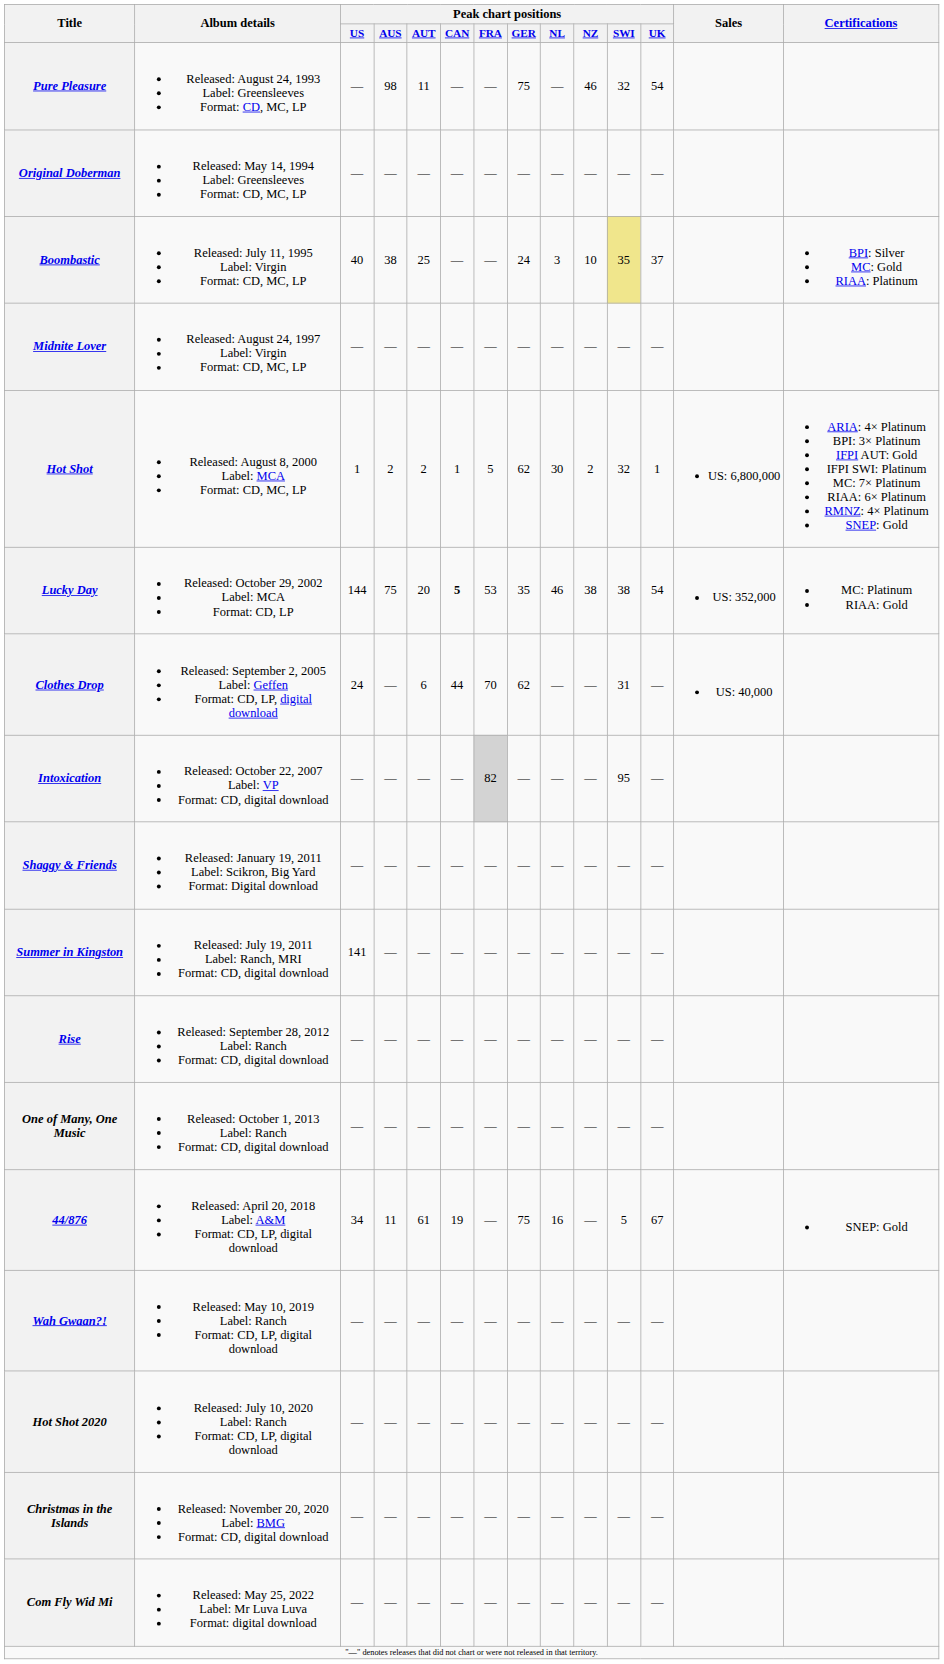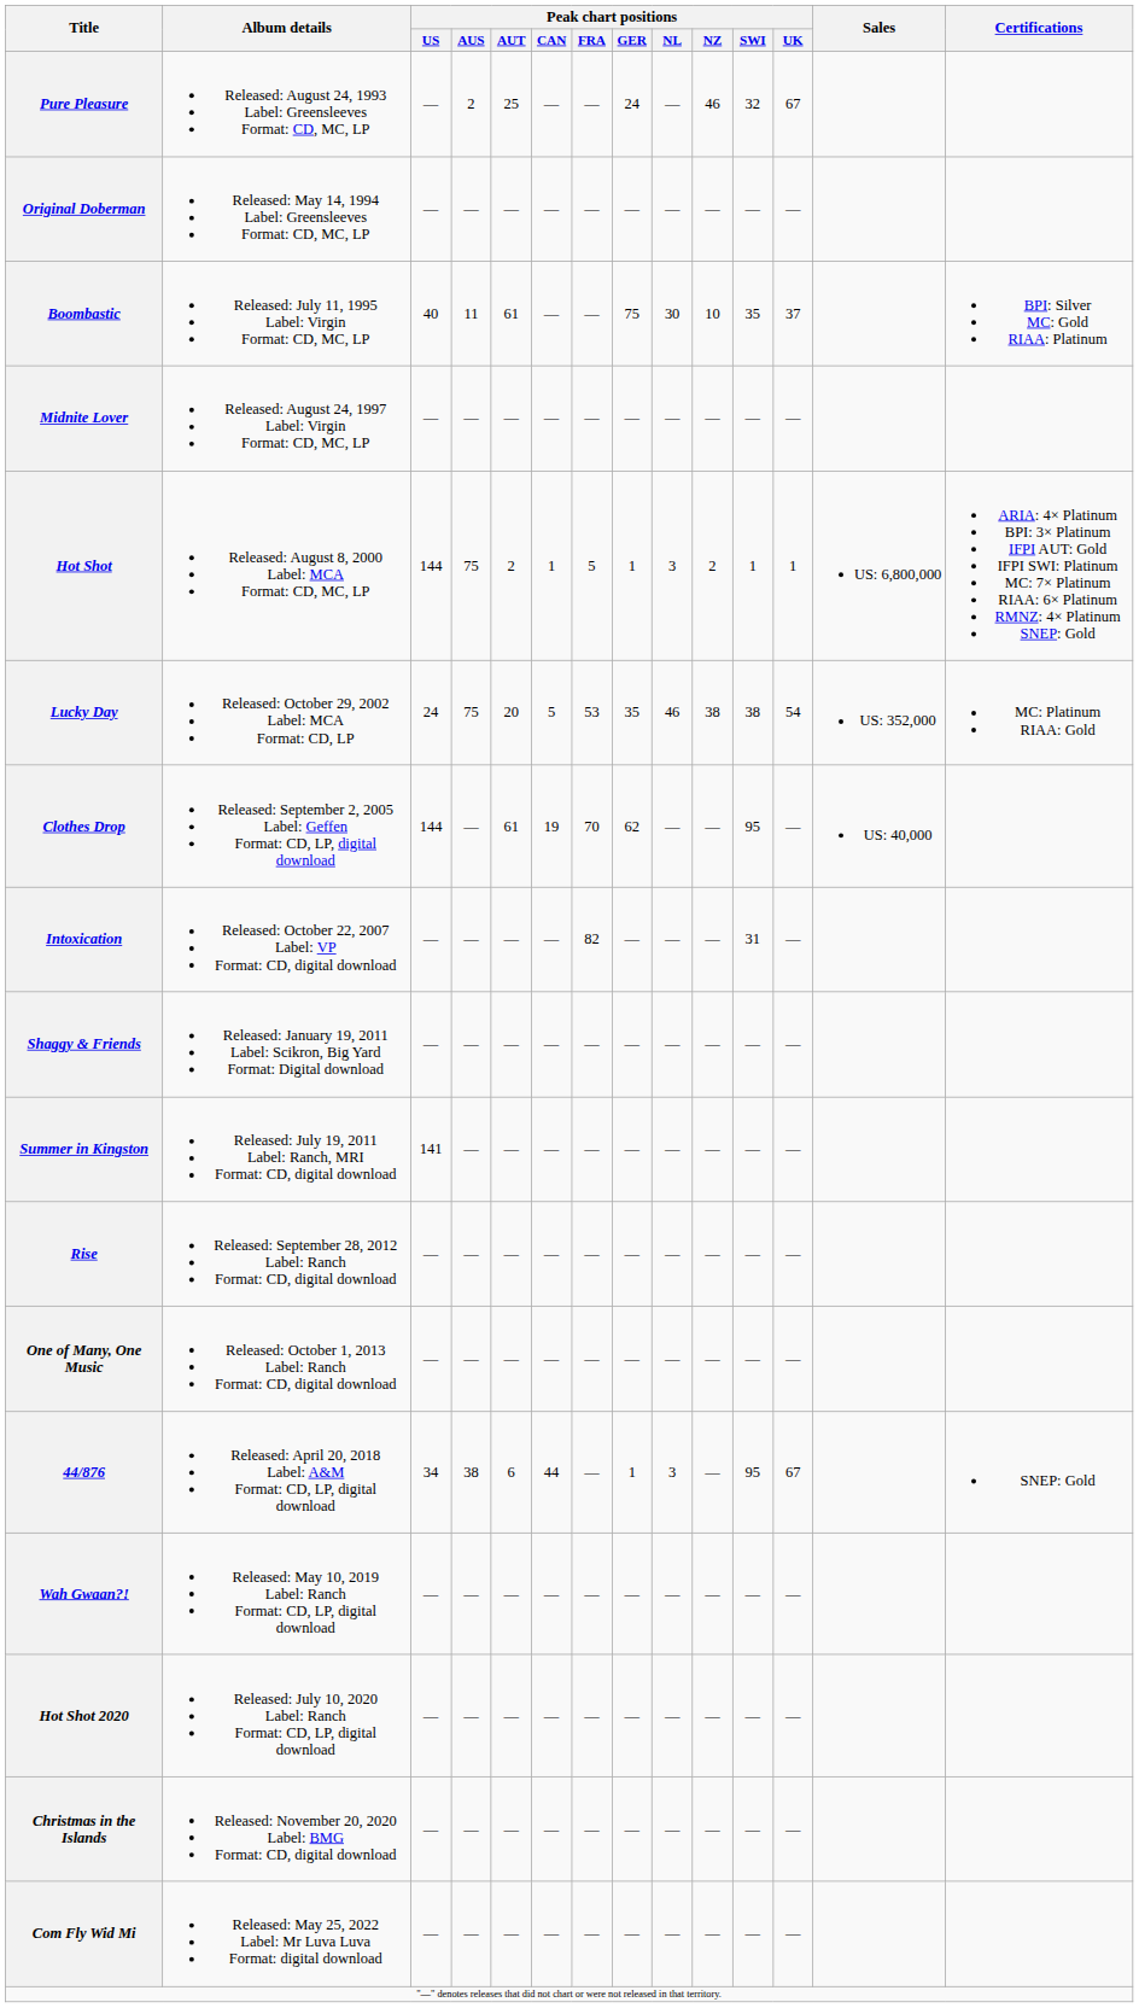Pure Pleasure | Peak chart positions / AUS: 98 -> 2
Pure Pleasure | Peak chart positions / AUT: 11 -> 25
Pure Pleasure | Peak chart positions / GER: 75 -> 24
Pure Pleasure | Peak chart positions / UK: 54 -> 67
Boombastic | Peak chart positions / AUS: 38 -> 11
Boombastic | Peak chart positions / AUT: 25 -> 61
Boombastic | Peak chart positions / GER: 24 -> 75
Boombastic | Peak chart positions / NL: 3 -> 30
Boombastic | Peak chart positions / SWI: khaki background -> no background
Hot Shot | Peak chart positions / US: 1 -> 144
Hot Shot | Peak chart positions / AUS: 2 -> 75
Hot Shot | Peak chart positions / GER: 62 -> 1
Hot Shot | Peak chart positions / NL: 30 -> 3
Hot Shot | Peak chart positions / SWI: 32 -> 1
Lucky Day | Peak chart positions / US: 144 -> 24
Lucky Day | Peak chart positions / CAN: bold -> normal
Clothes Drop | Peak chart positions / US: 24 -> 144
Clothes Drop | Peak chart positions / AUT: 6 -> 61
Clothes Drop | Peak chart positions / CAN: 44 -> 19
Clothes Drop | Peak chart positions / SWI: 31 -> 95
Intoxication | Peak chart positions / FRA: lightgrey background -> no background
Intoxication | Peak chart positions / SWI: 95 -> 31
44/876 | Peak chart positions / AUS: 11 -> 38
44/876 | Peak chart positions / AUT: 61 -> 6
44/876 | Peak chart positions / CAN: 19 -> 44
44/876 | Peak chart positions / GER: 75 -> 1
44/876 | Peak chart positions / NL: 16 -> 3
44/876 | Peak chart positions / SWI: 5 -> 95
